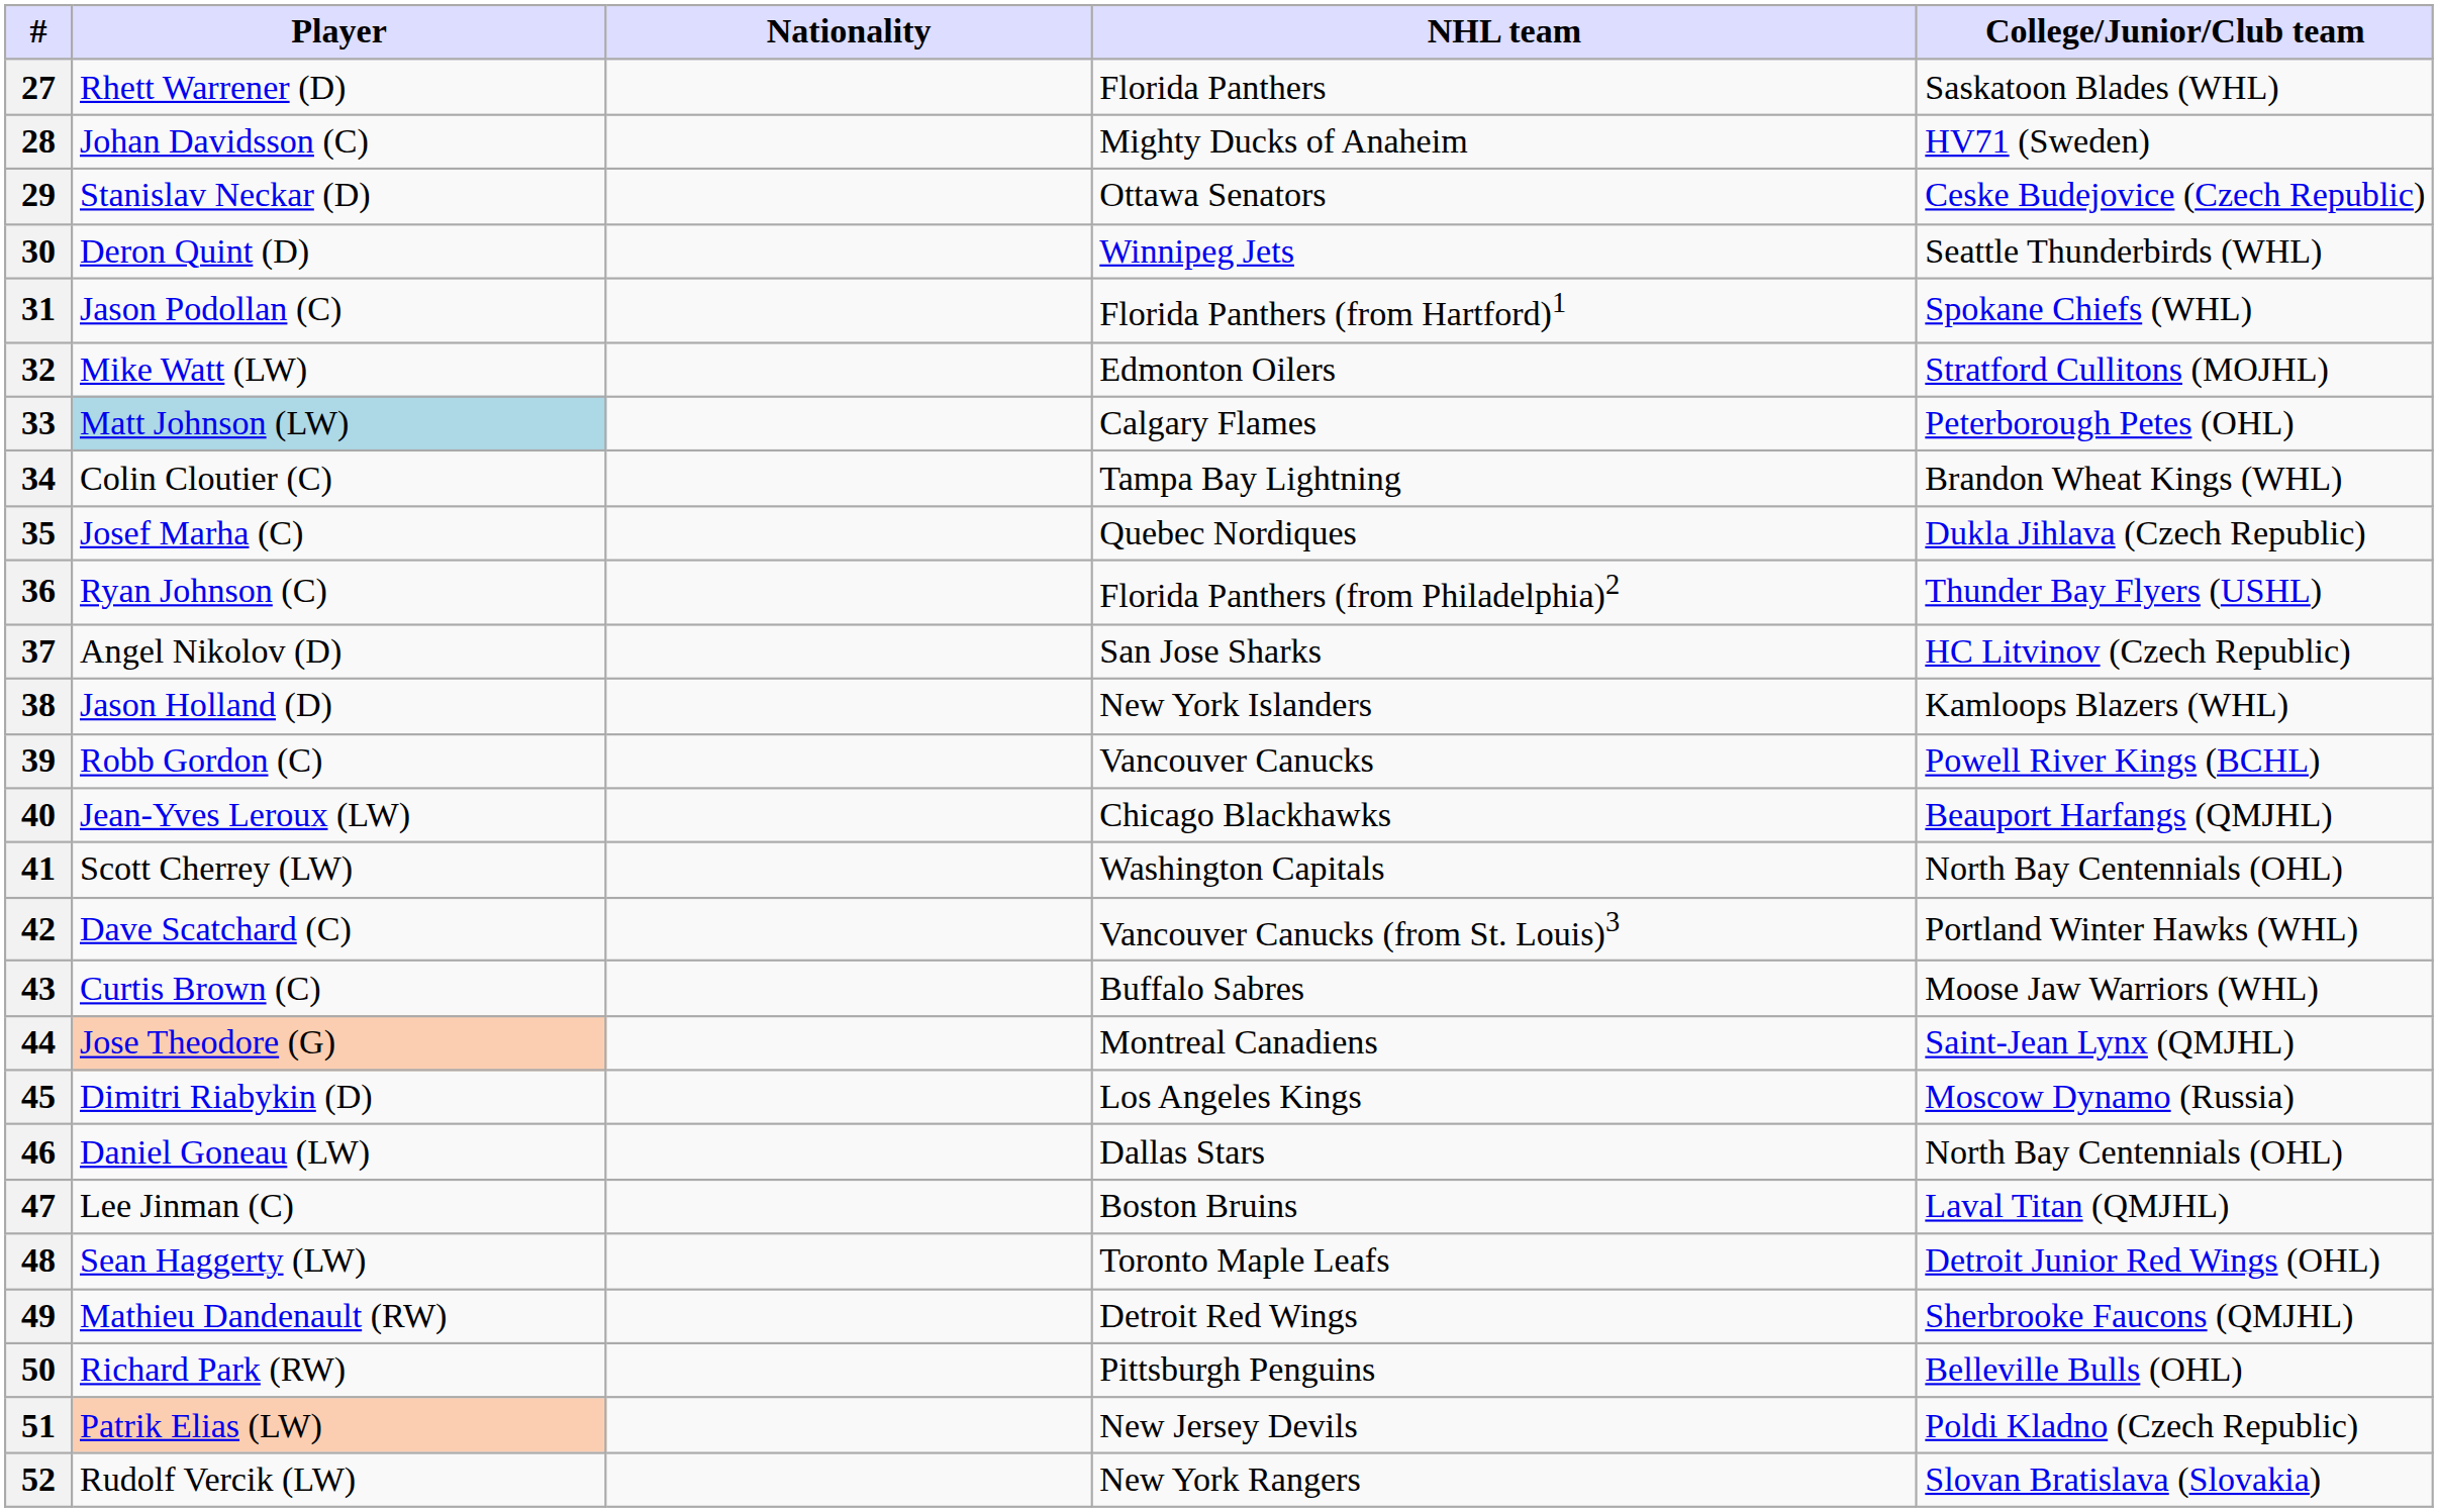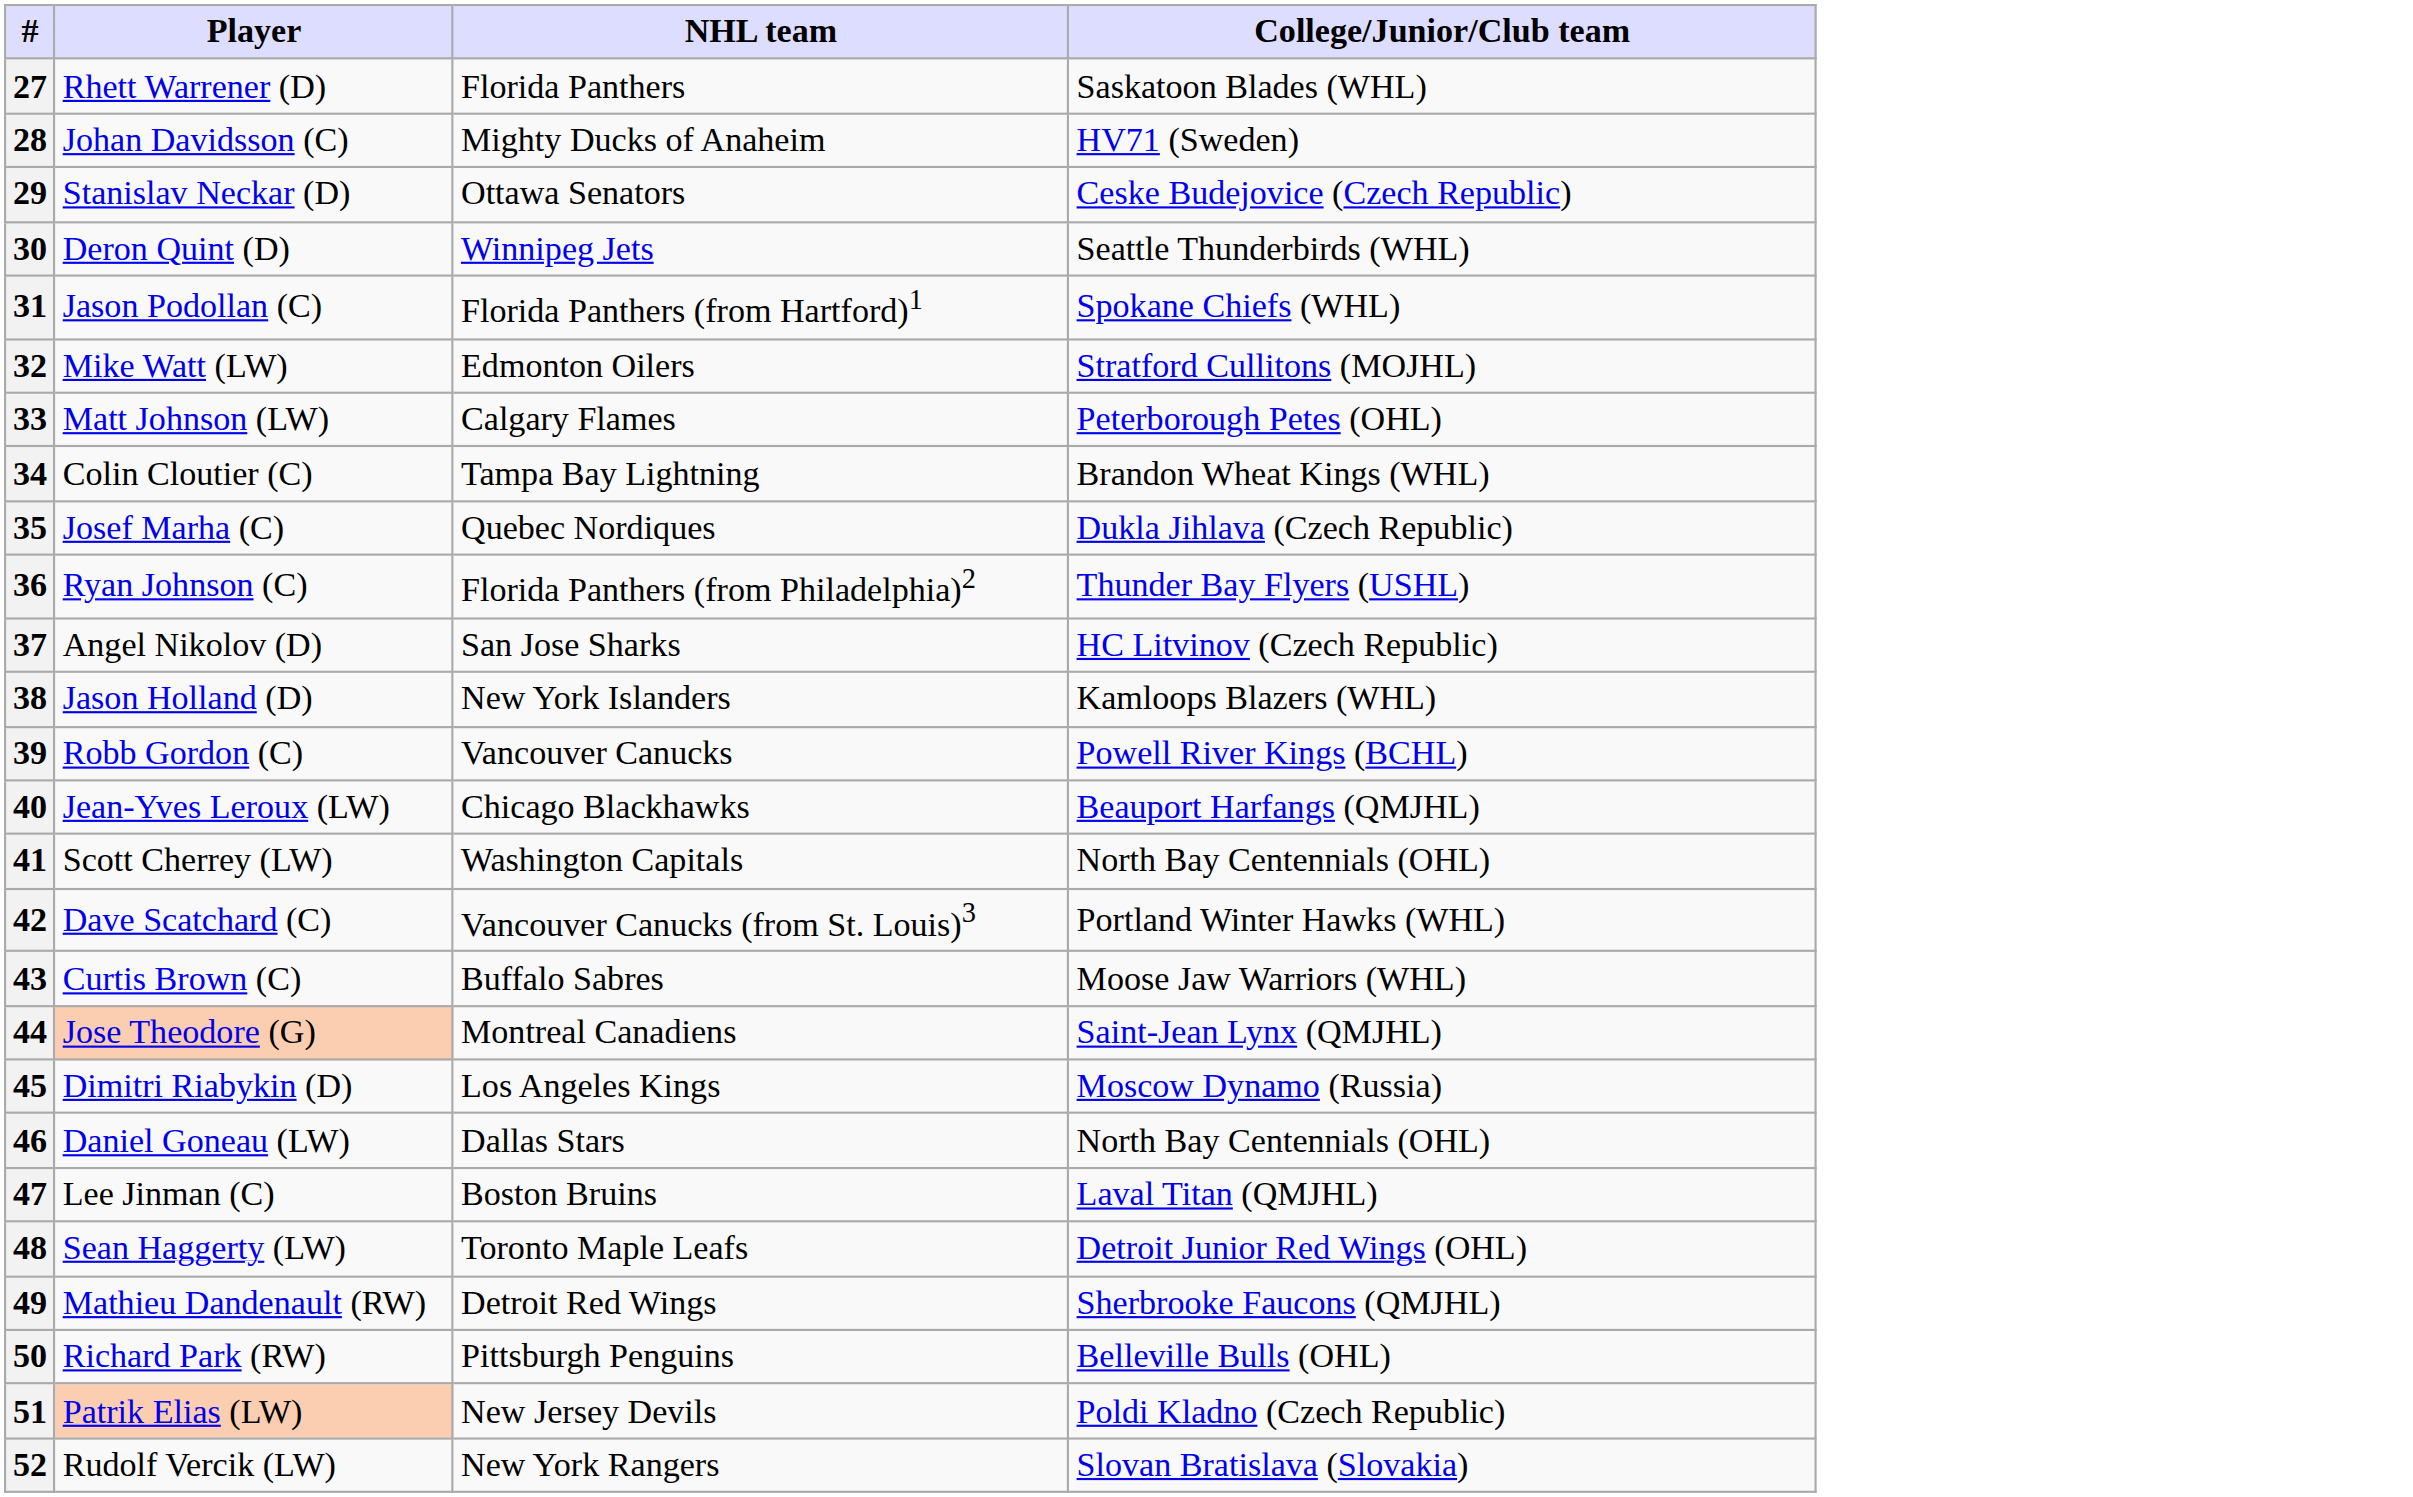- column: Nationality
33 | Player: lightblue background -> no background
